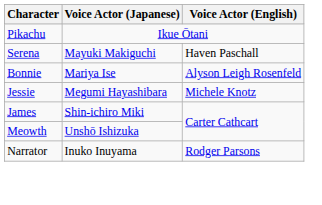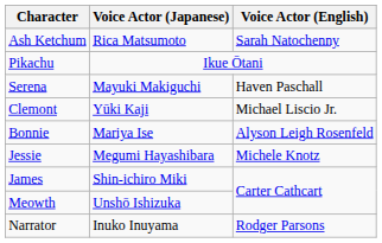+ row: Ash Ketchum | Rica Matsumoto | Sarah Natochenny
+ row: Clemont | Yūki Kaji | Michael Liscio Jr.
